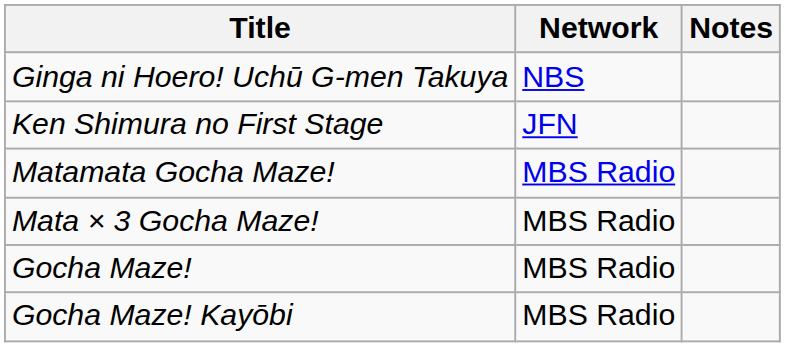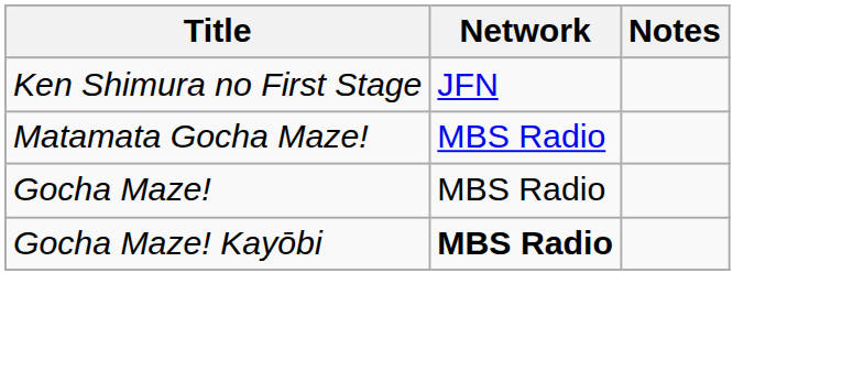- row: Ginga ni Hoero! Uchū G-men Takuya | NBS
- row: Mata × 3 Gocha Maze! | MBS Radio
Gocha Maze! Kayōbi | Network: normal -> bold
